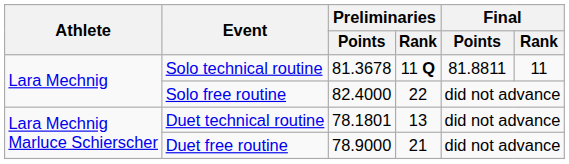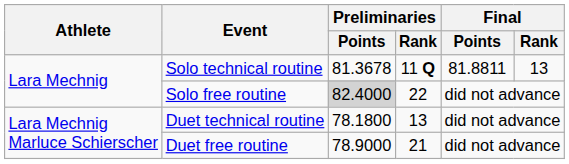Solo technical routine | Final / Rank: 11 -> 13
Solo free routine | Preliminaries / Points: no background -> lightgrey background
Duet technical routine | Preliminaries / Points: 78.1801 -> 78.1800
